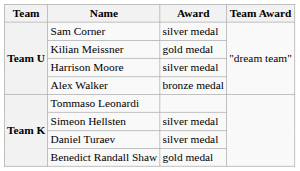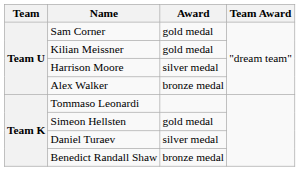Sam Corner | Award: silver medal -> gold medal
Simeon Hellsten | Award: silver medal -> gold medal
Benedict Randall Shaw | Award: gold medal -> bronze medal
